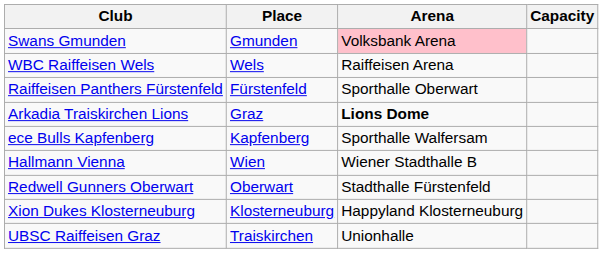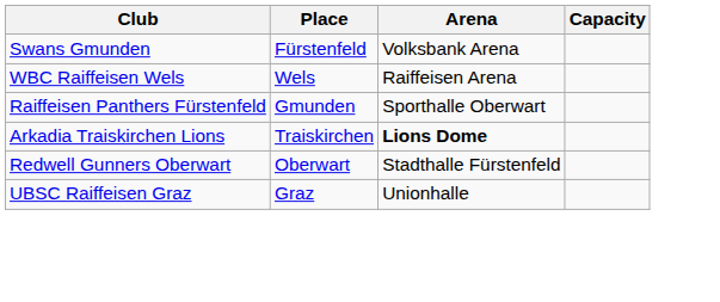Swans Gmunden | Place: Gmunden -> Fürstenfeld
Swans Gmunden | Arena: pink background -> no background
Raiffeisen Panthers Fürstenfeld | Place: Fürstenfeld -> Gmunden
Arkadia Traiskirchen Lions | Place: Graz -> Traiskirchen
- row: ece Bulls Kapfenberg | Kapfenberg | Sporthalle Walfersam
- row: Hallmann Vienna | Wien | Wiener Stadthalle B
- row: Xion Dukes Klosterneuburg | Klosterneuburg | Happyland Klosterneuburg
UBSC Raiffeisen Graz | Place: Traiskirchen -> Graz
